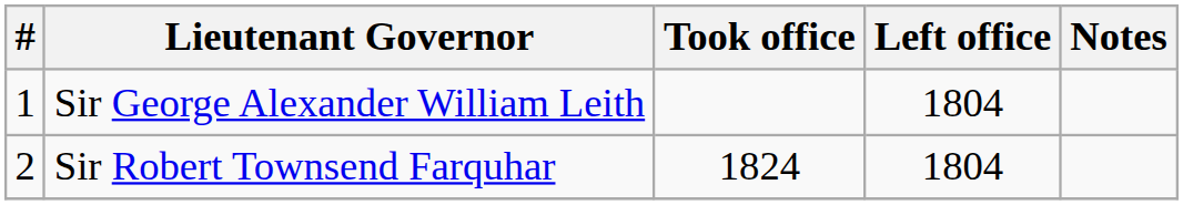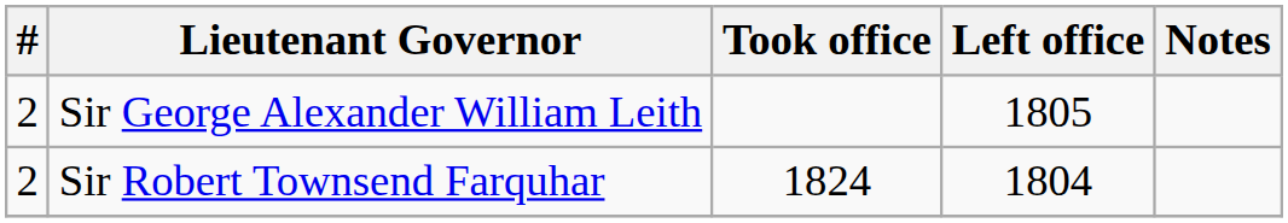Sir George Alexander William Leith | #: 1 -> 2
Sir George Alexander William Leith | Left office: 1804 -> 1805
